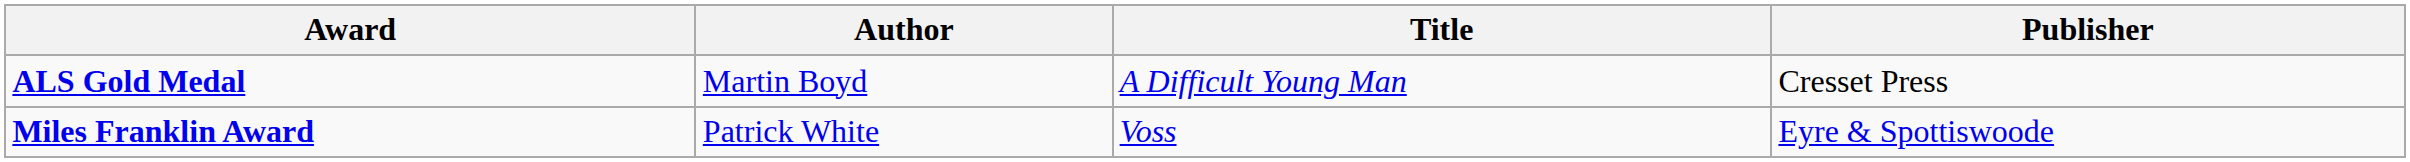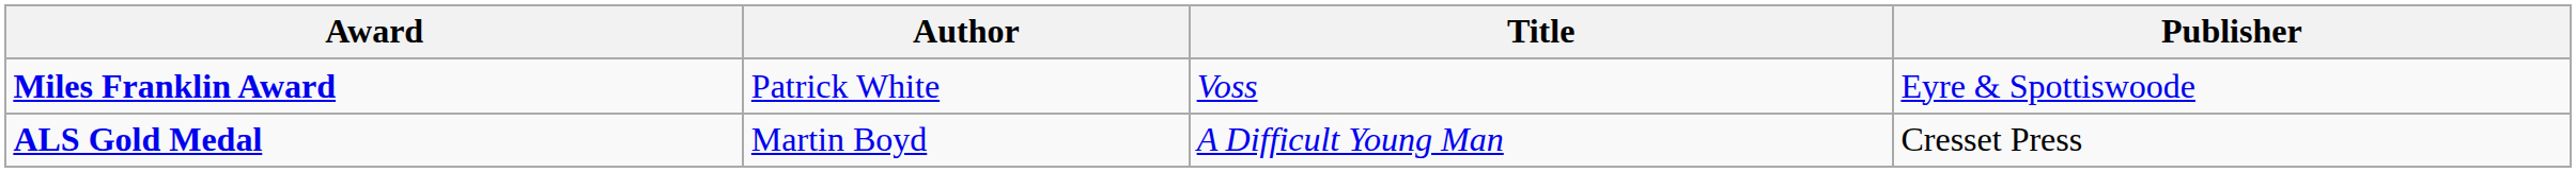rows swapped: ALS Gold Medal <-> Miles Franklin Award
